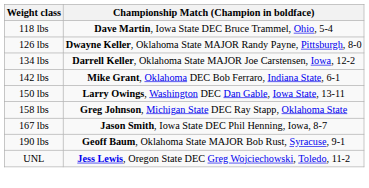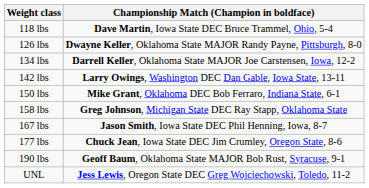142 lbs | Championship Match (Champion in boldface): Mike Grant, Oklahoma DEC Bob Ferraro, Indiana State, 6-1 -> Larry Owings, Washington DEC Dan Gable, Iowa State, 13-11
150 lbs | Championship Match (Champion in boldface): Larry Owings, Washington DEC Dan Gable, Iowa State, 13-11 -> Mike Grant, Oklahoma DEC Bob Ferraro, Indiana State, 6-1
+ row: 177 lbs | Chuck Jean, Iowa State DEC Jim Crumley, Oregon State, 8-6
